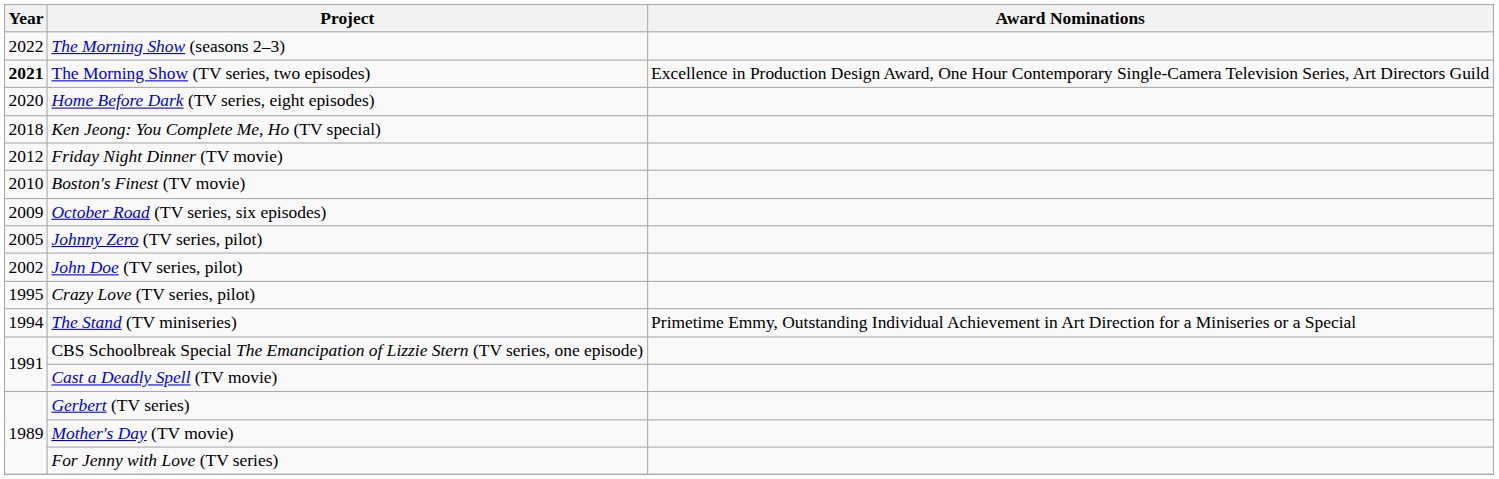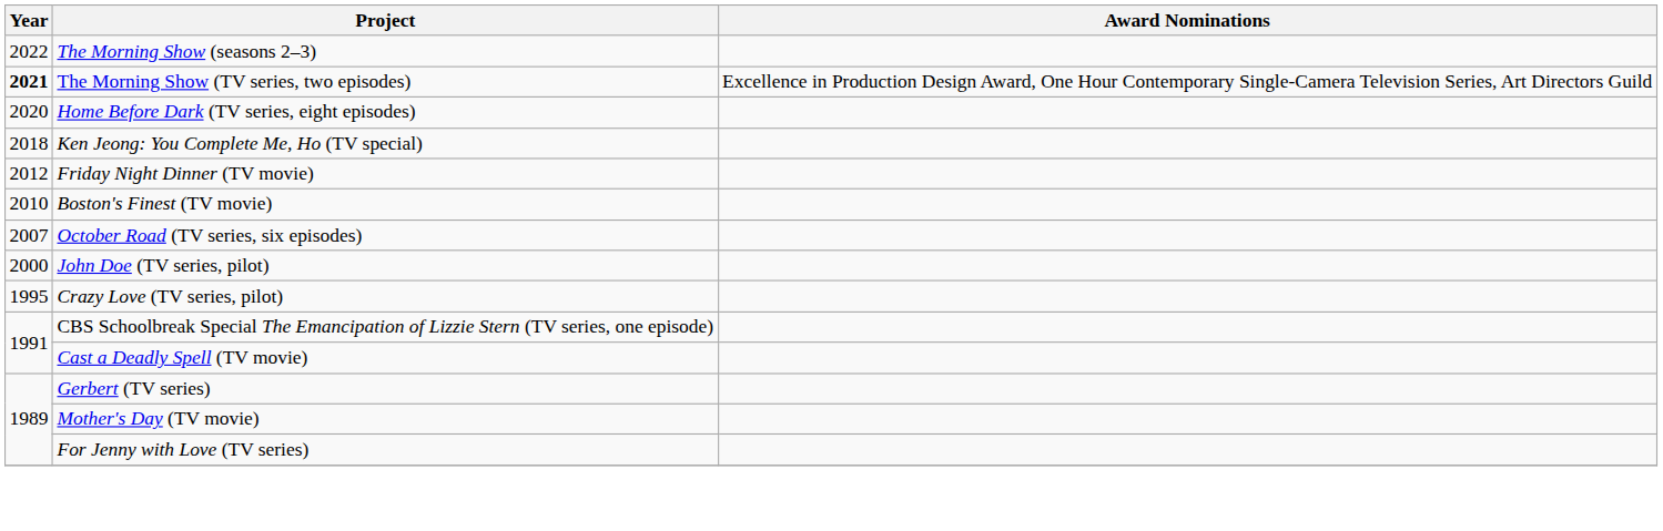October Road (TV series, six episodes) | Year: 2009 -> 2007
- row: 2005 | Johnny Zero (TV series, pilot)
John Doe (TV series, pilot) | Year: 2002 -> 2000
- row: 1994 | The Stand (TV miniseries) | Primetime Emmy, Outstanding Individual Achievement in Art Direction for a Miniseries or a Special
